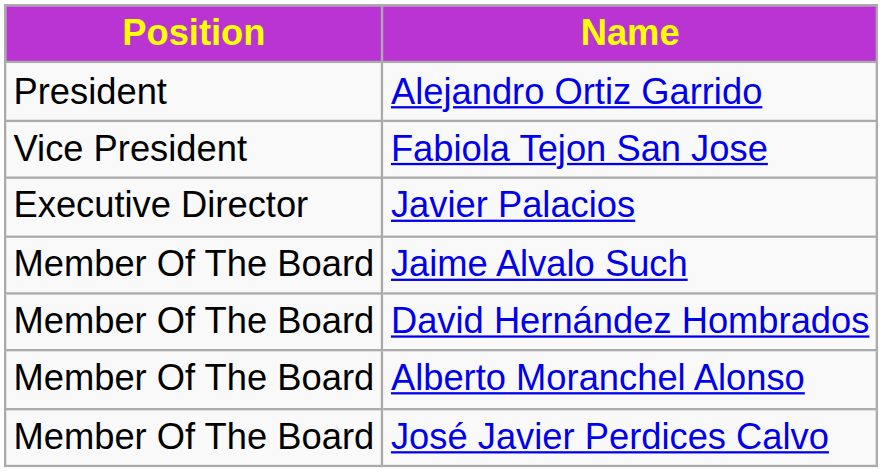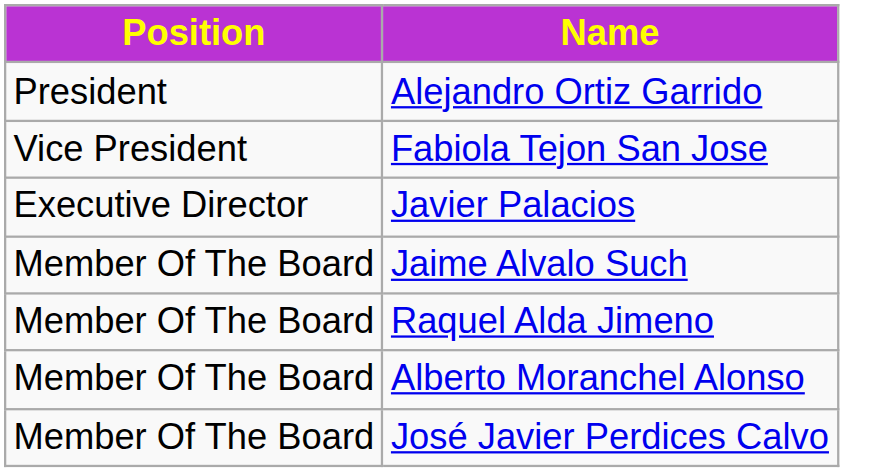+ row: Member Of The Board | Raquel Alda Jimeno
- row: Member Of The Board | David Hernández Hombrados
